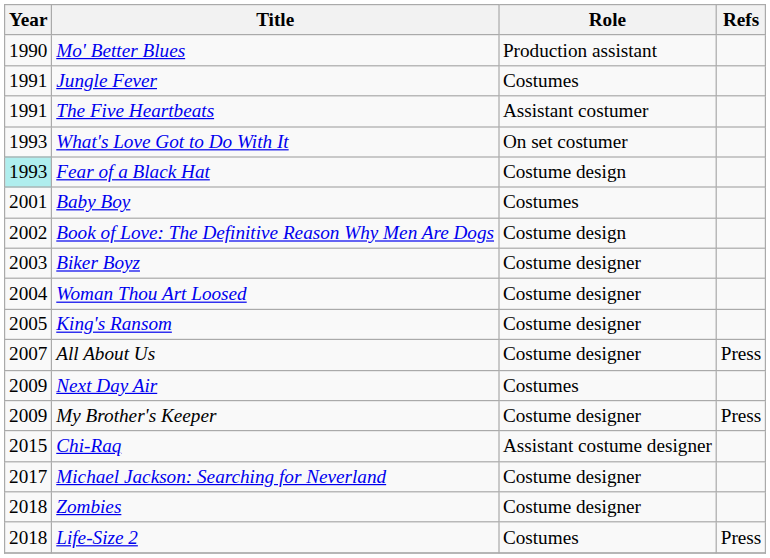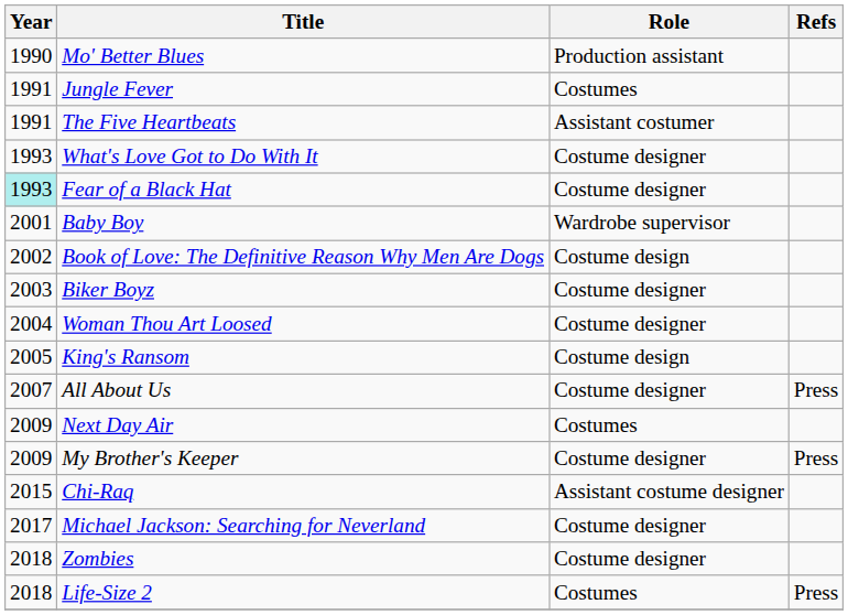What's Love Got to Do With It | Role: On set costumer -> Costume designer
Fear of a Black Hat | Role: Costume design -> Costume designer
Baby Boy | Role: Costumes -> Wardrobe supervisor
King's Ransom | Role: Costume designer -> Costume design
